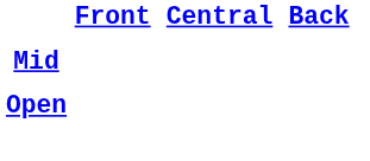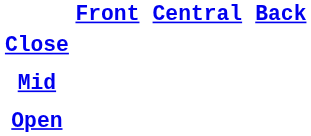+ row: Close
